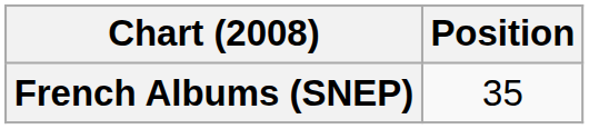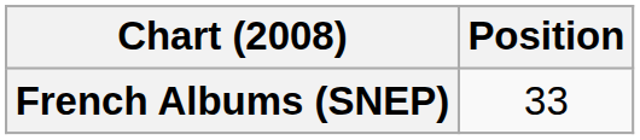French Albums (SNEP) | Position: 35 -> 33
